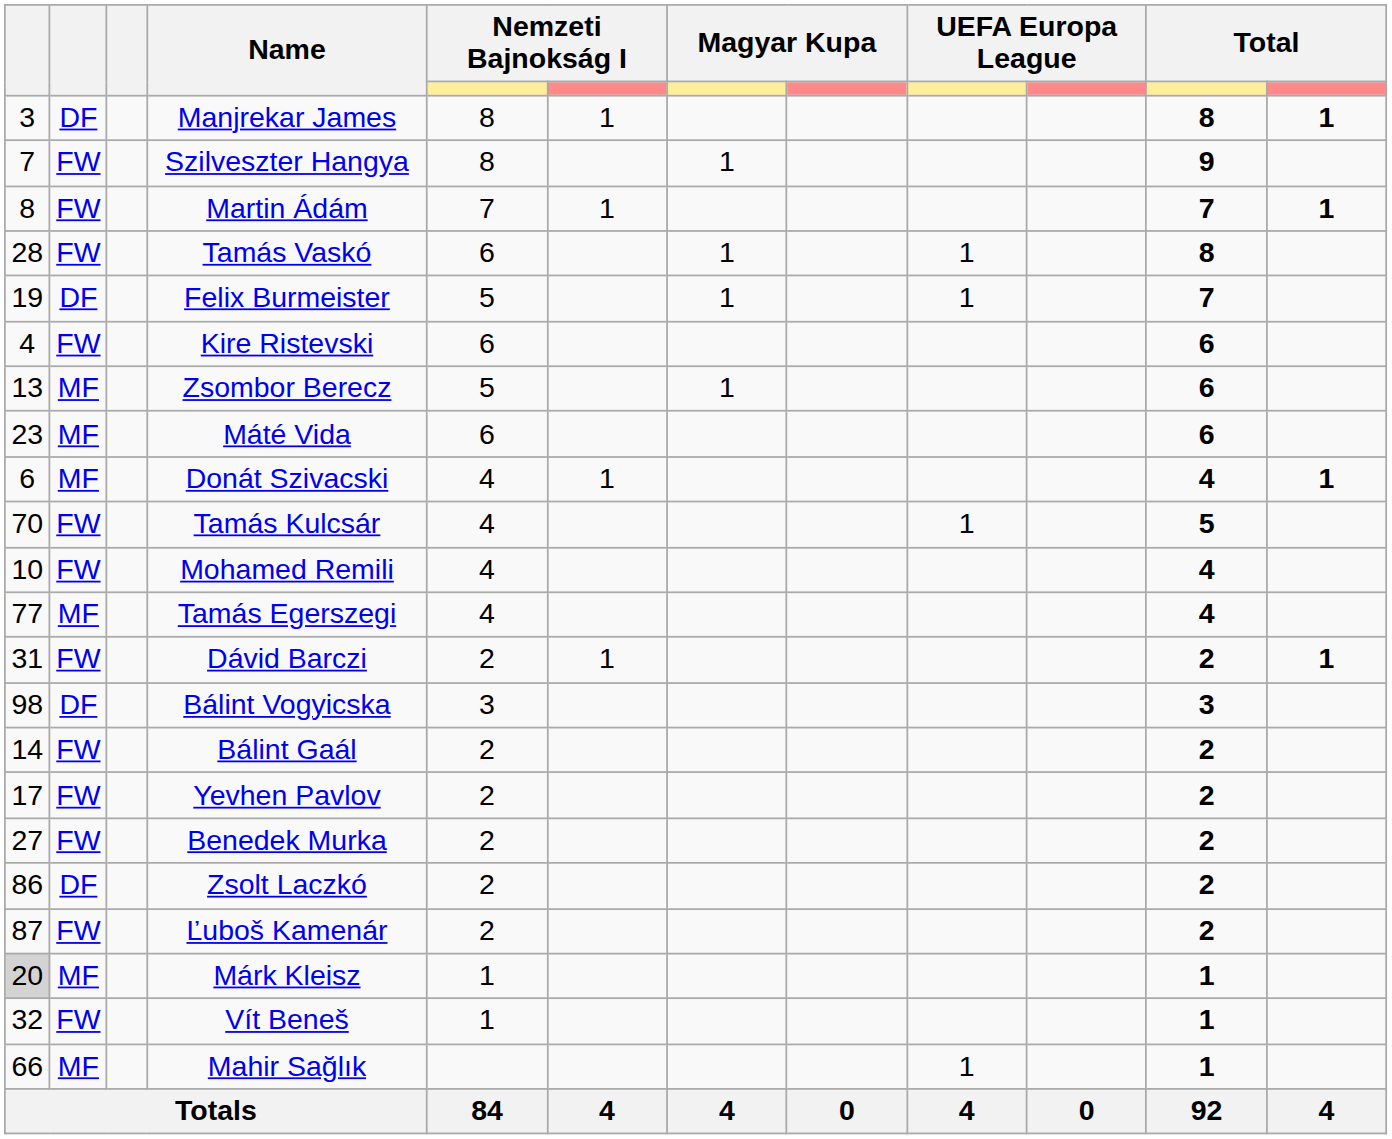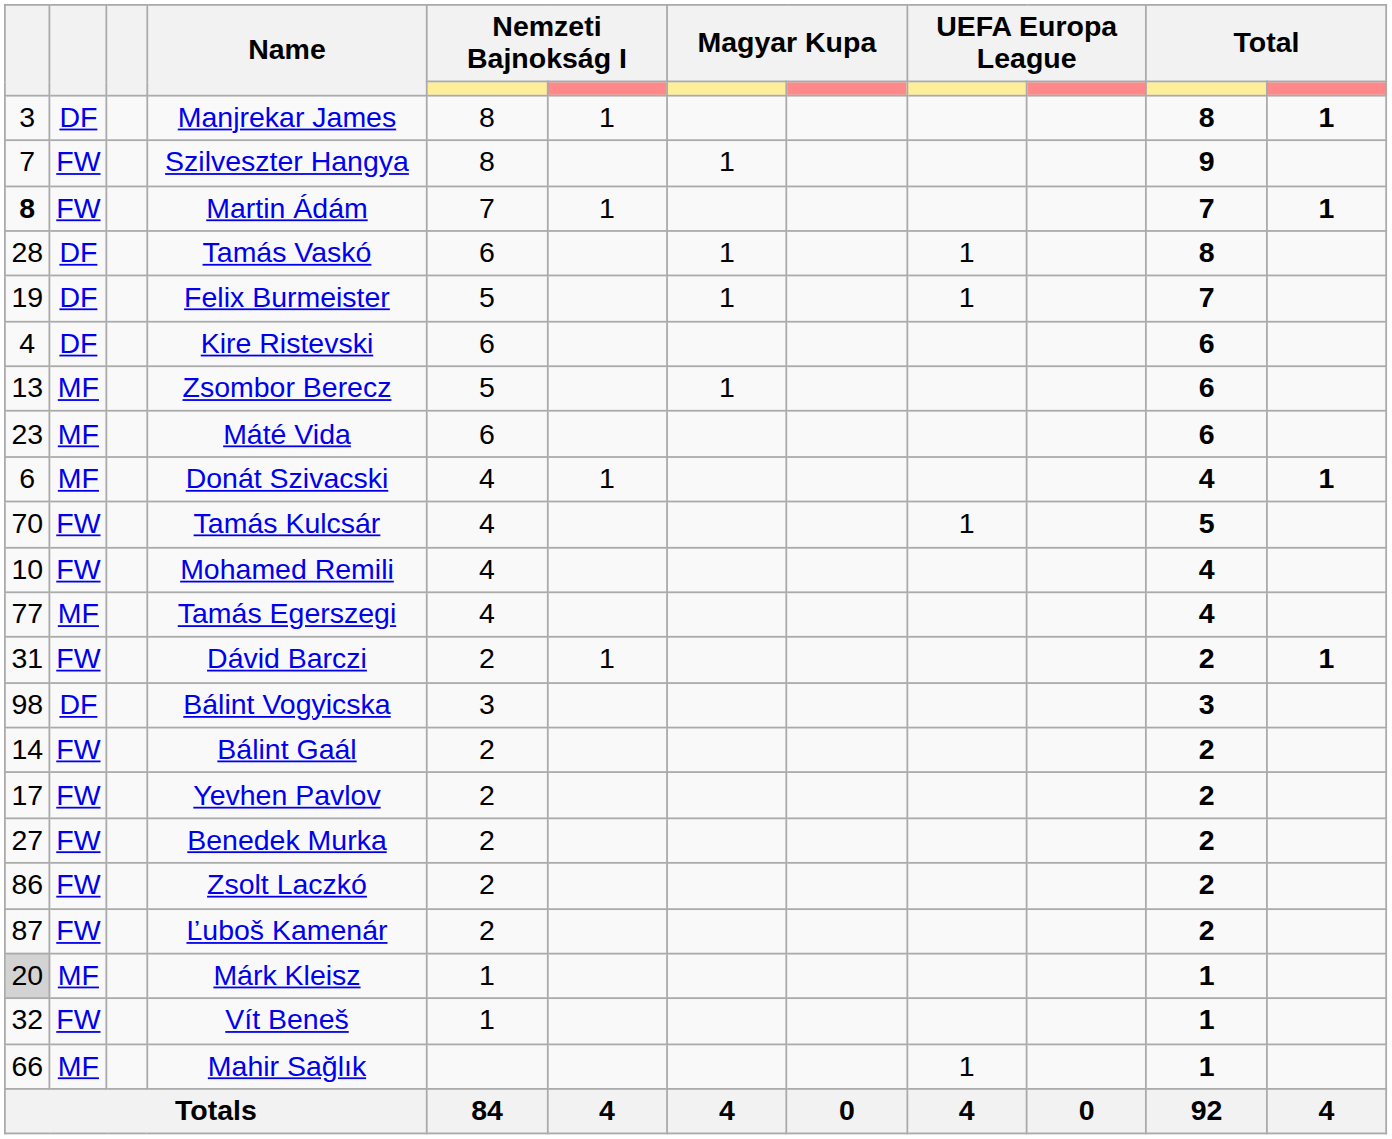Martin Ádám | column 1: normal -> bold
Tamás Vaskó | column 2: FW -> DF
Kire Ristevski | column 2: FW -> DF
Zsolt Laczkó | column 2: DF -> FW
